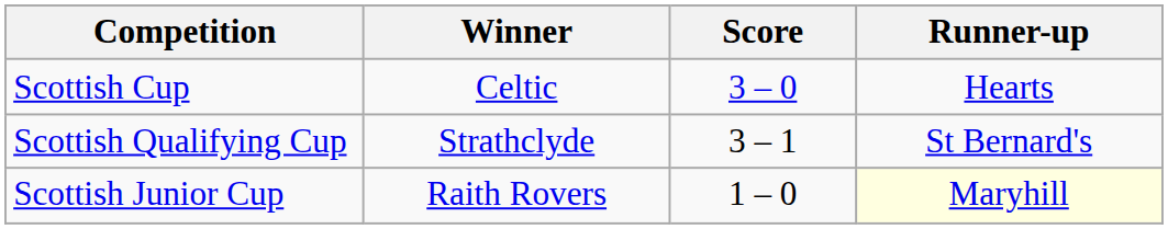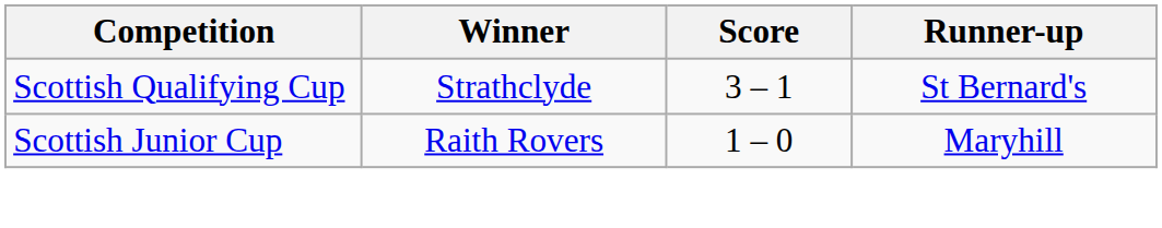- row: Scottish Cup | Celtic | 3 – 0 | Hearts
Scottish Junior Cup | Runner-up: lightyellow background -> no background
